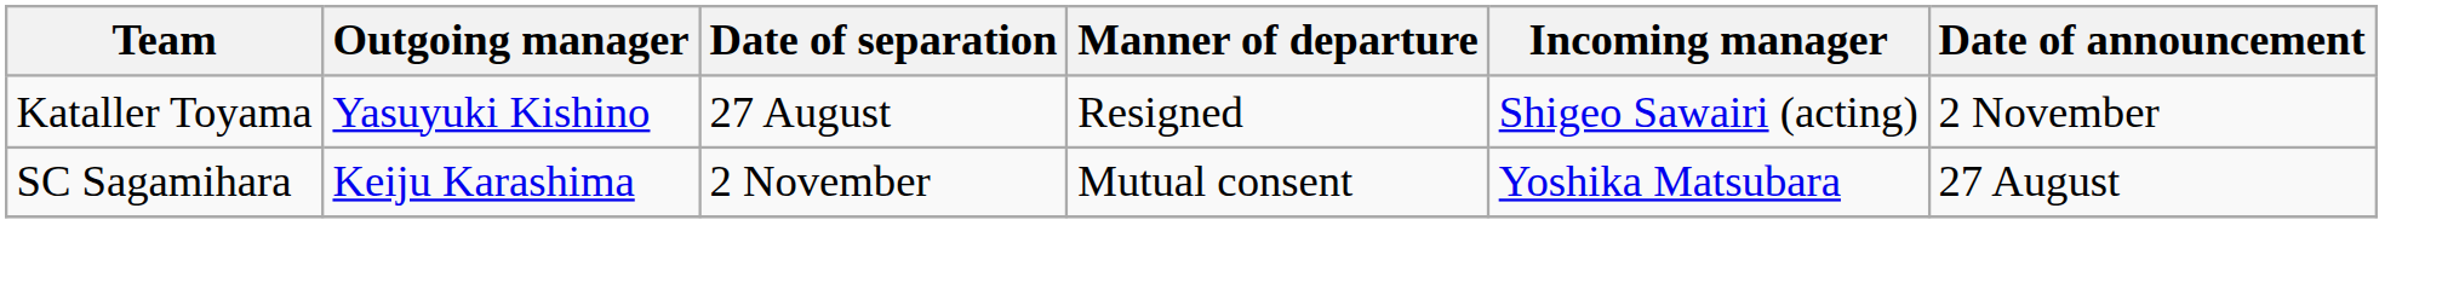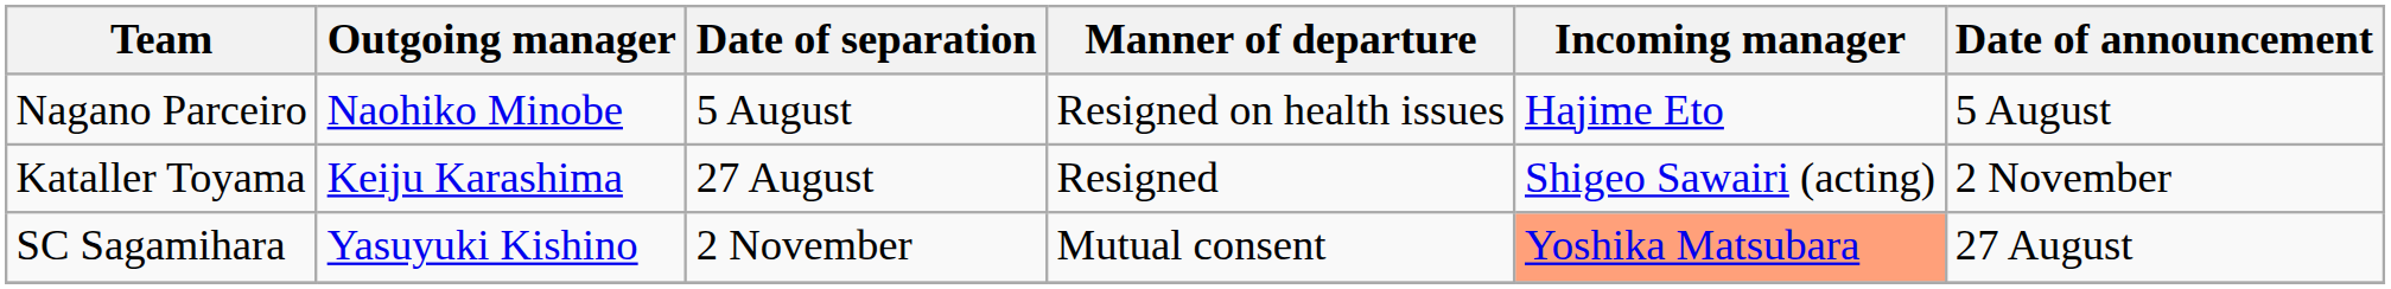+ row: Nagano Parceiro | Naohiko Minobe | 5 August | Resigned on health issues | Hajime Eto | 5 August
Kataller Toyama | Outgoing manager: Yasuyuki Kishino -> Keiju Karashima
SC Sagamihara | Outgoing manager: Keiju Karashima -> Yasuyuki Kishino
SC Sagamihara | Incoming manager: no background -> lightsalmon background
